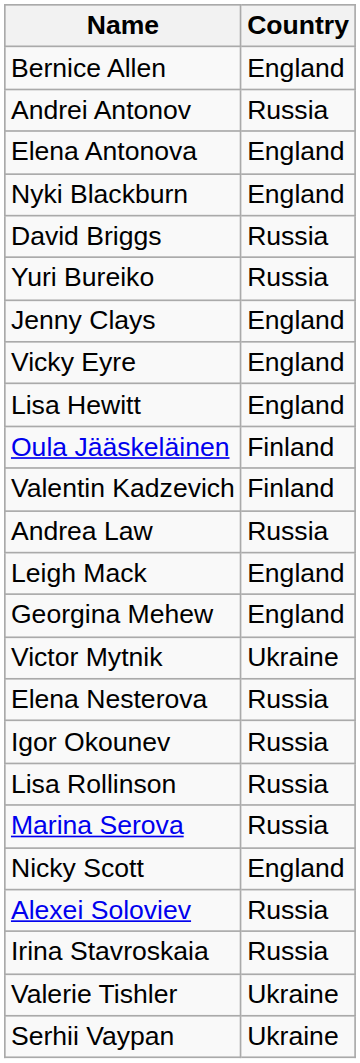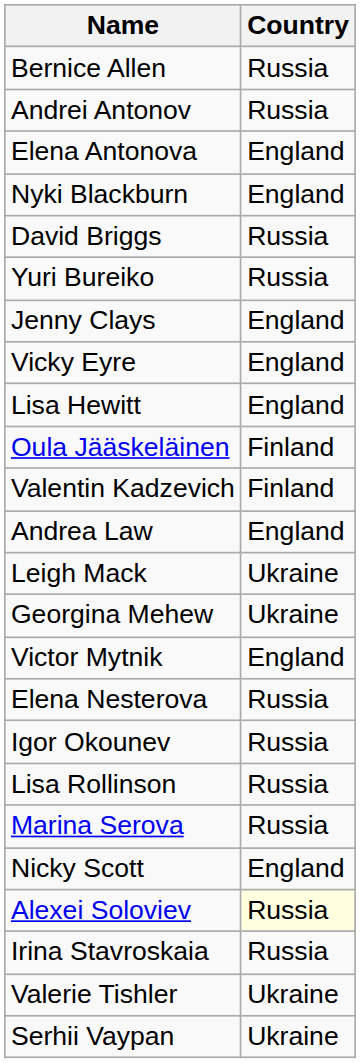Bernice Allen | Country: England -> Russia
Andrea Law | Country: Russia -> England
Leigh Mack | Country: England -> Ukraine
Georgina Mehew | Country: England -> Ukraine
Victor Mytnik | Country: Ukraine -> England
Alexei Soloviev | Country: no background -> lightyellow background
